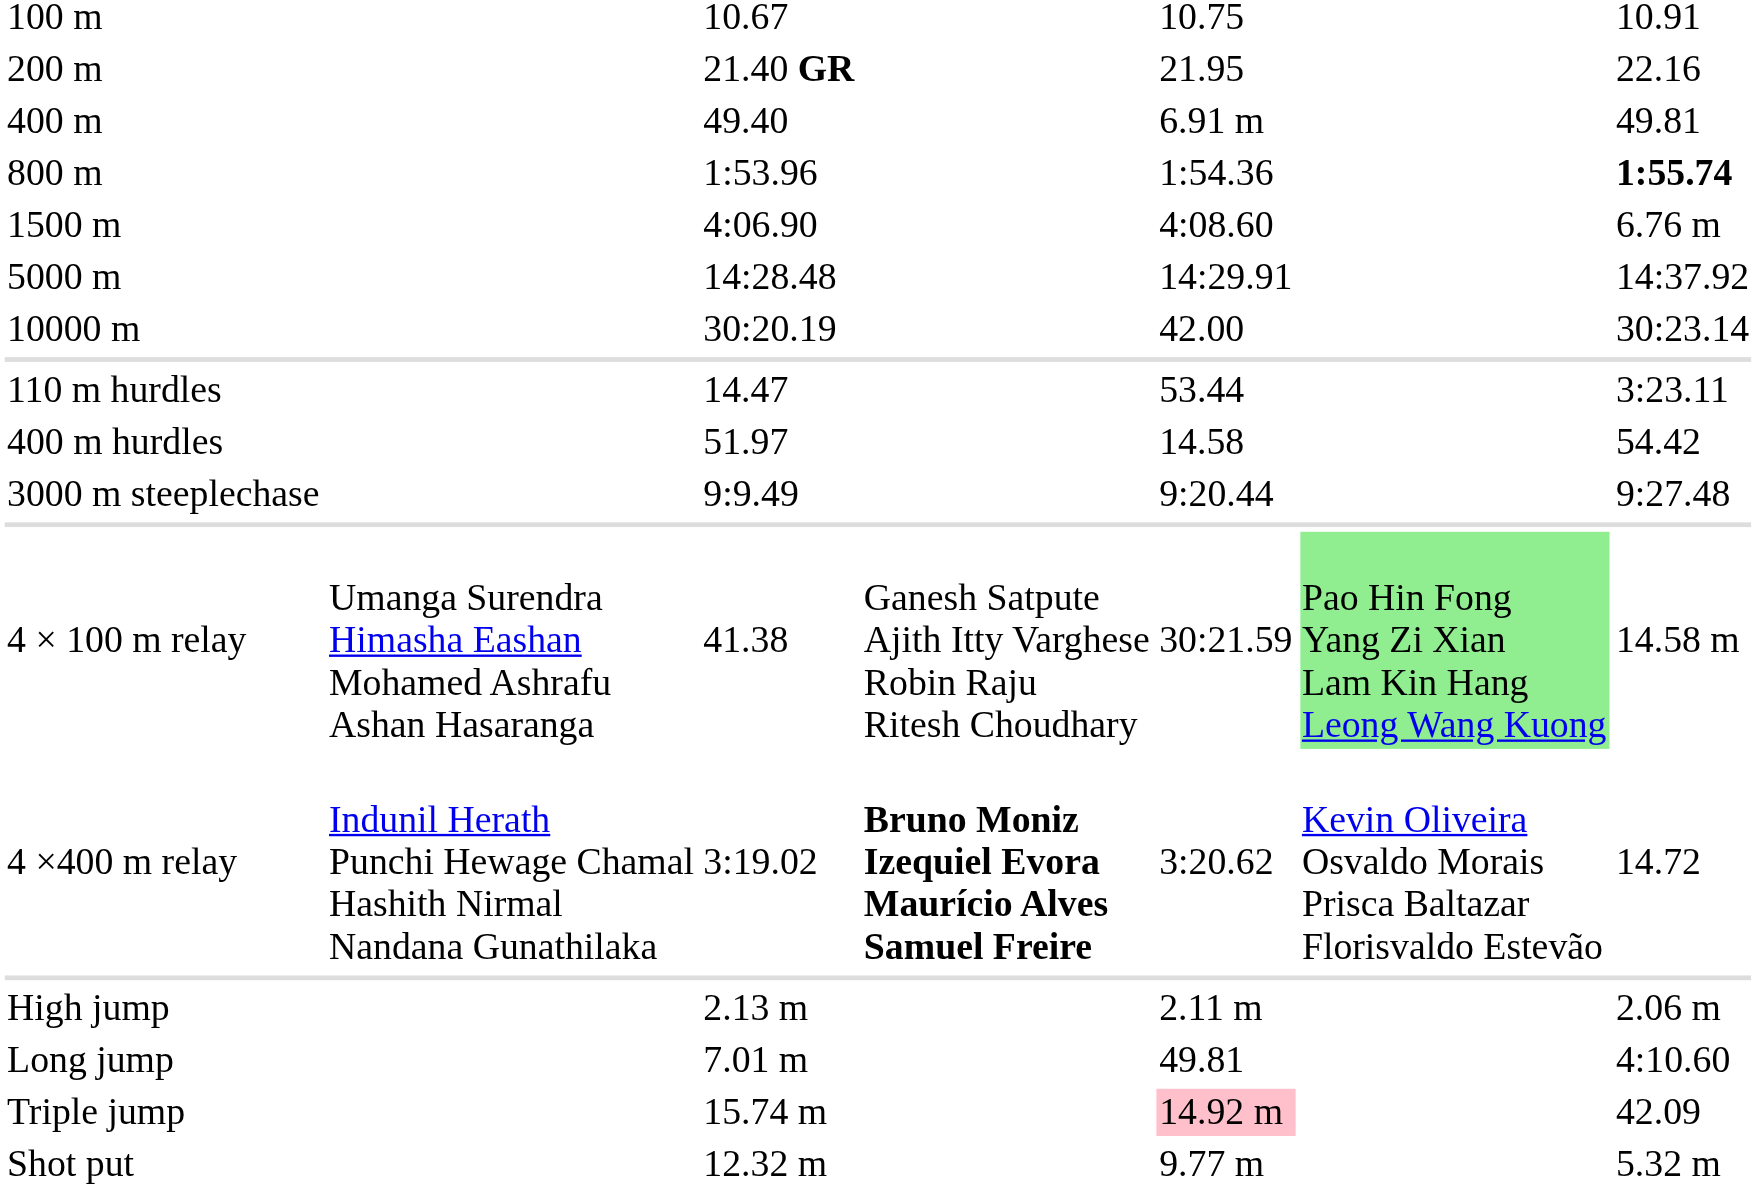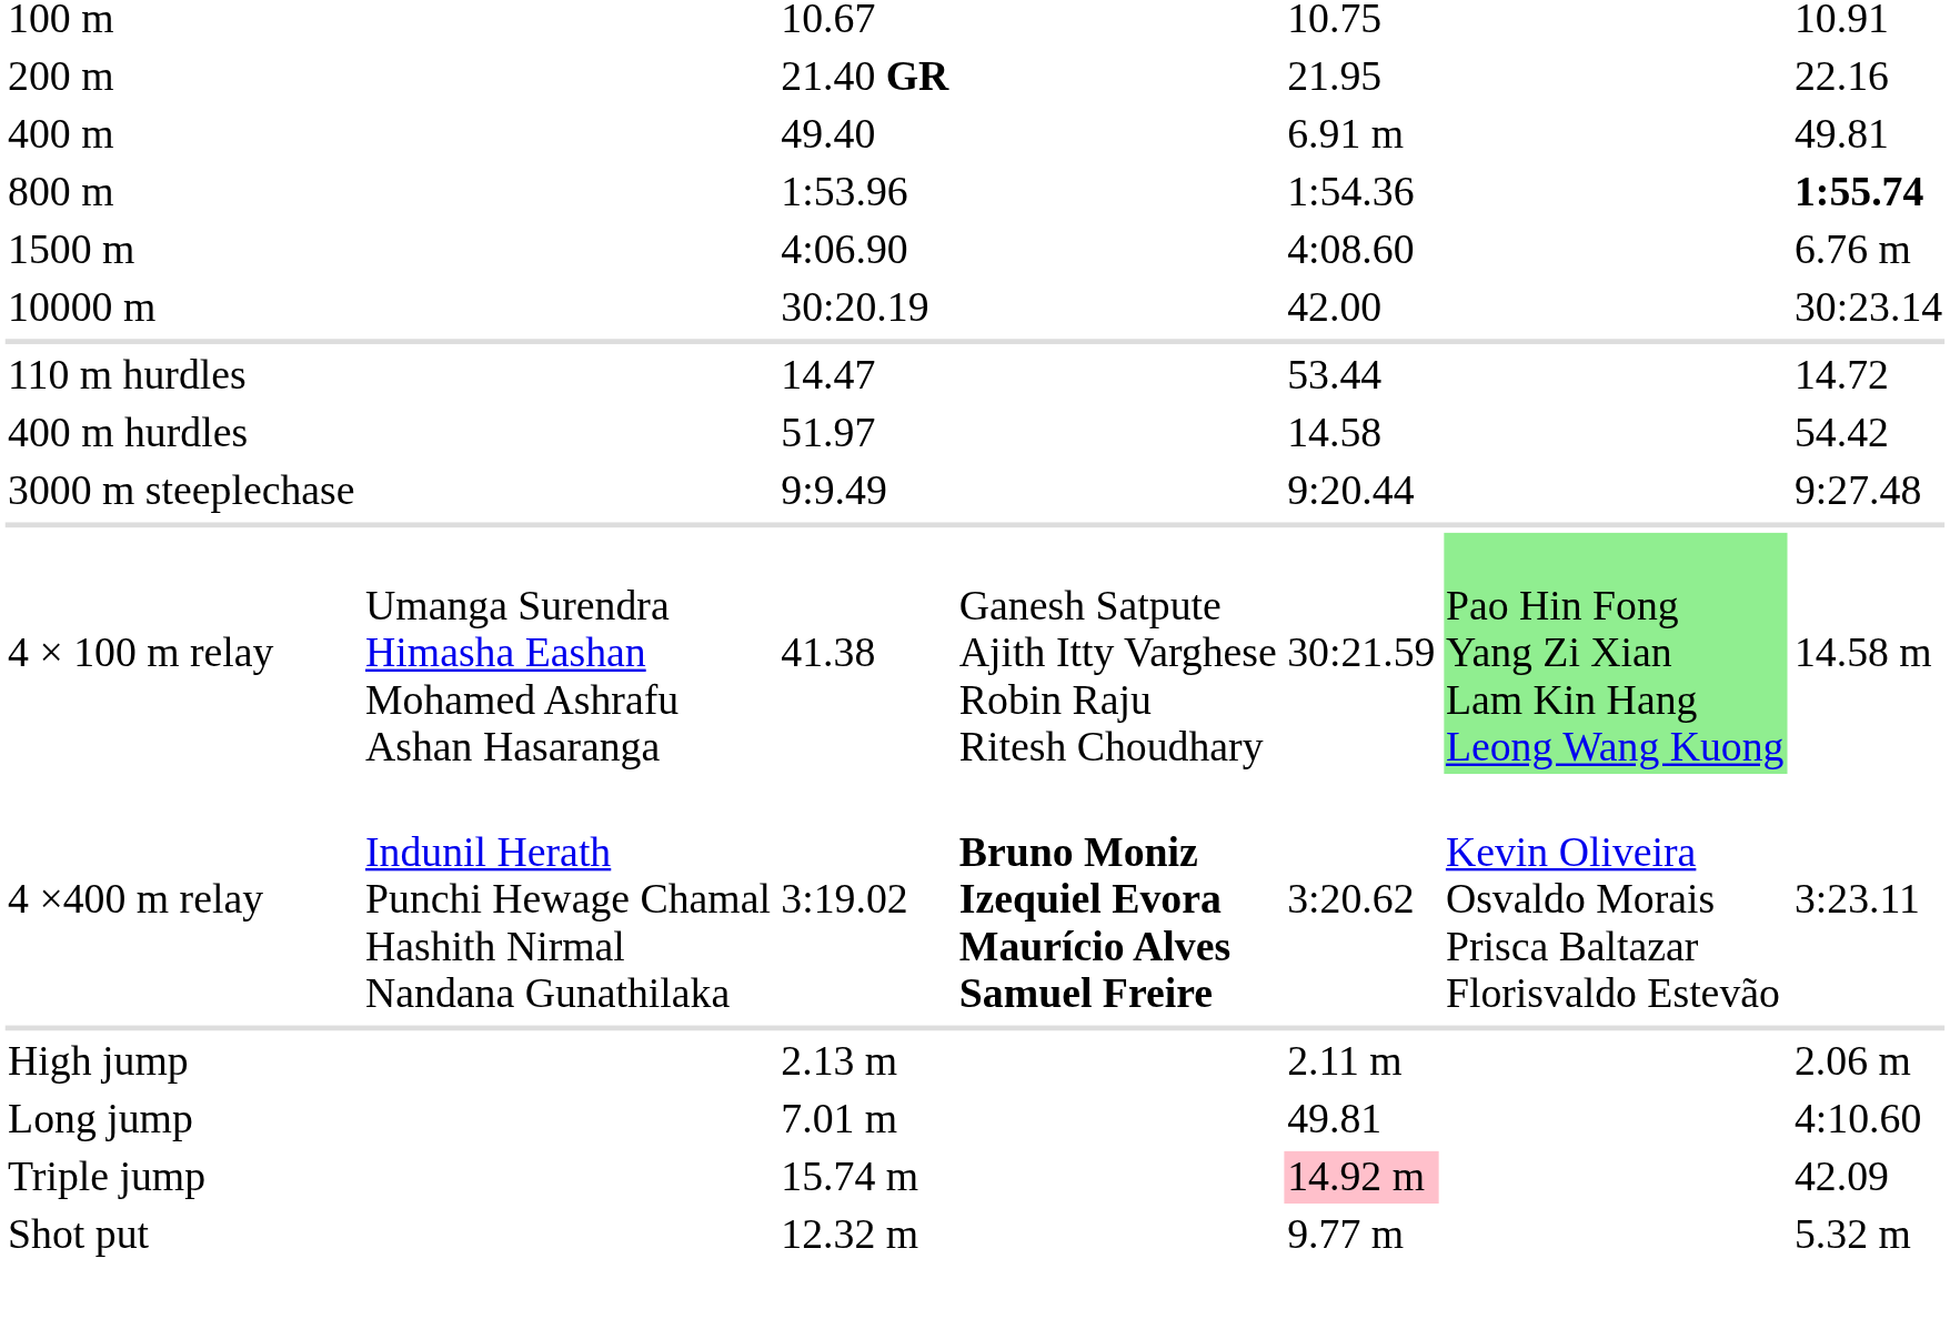- row: 5000 m | 14:28.48 | 14:29.91 | 14:37.92
110 m hurdles | column 7: 3:23.11 -> 14.72
4 ×400 m relay | column 7: 14.72 -> 3:23.11
